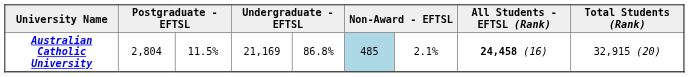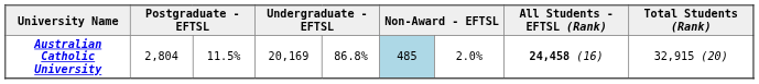Australian Catholic University | column 4: 21,169 -> 20,169
Australian Catholic University | column 7: 2.1% -> 2.0%
